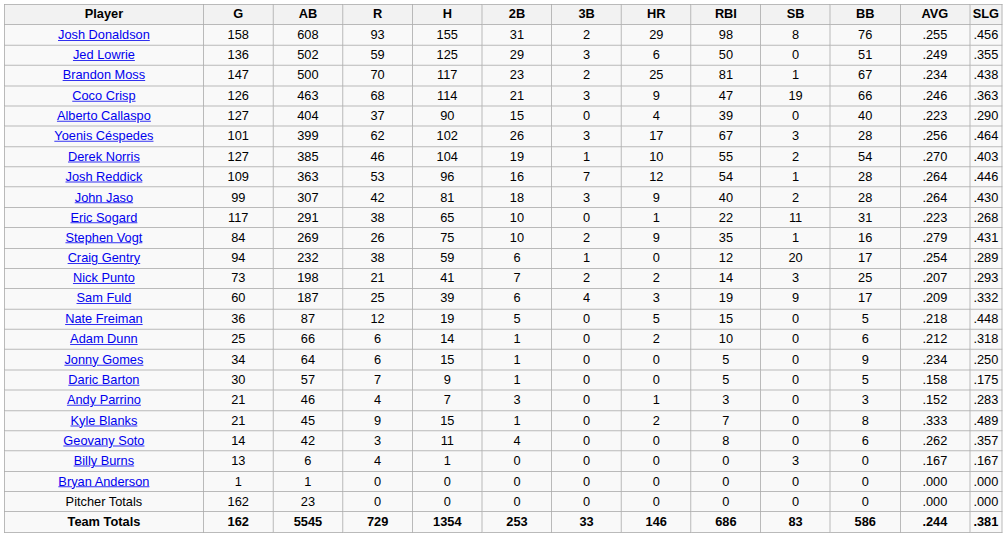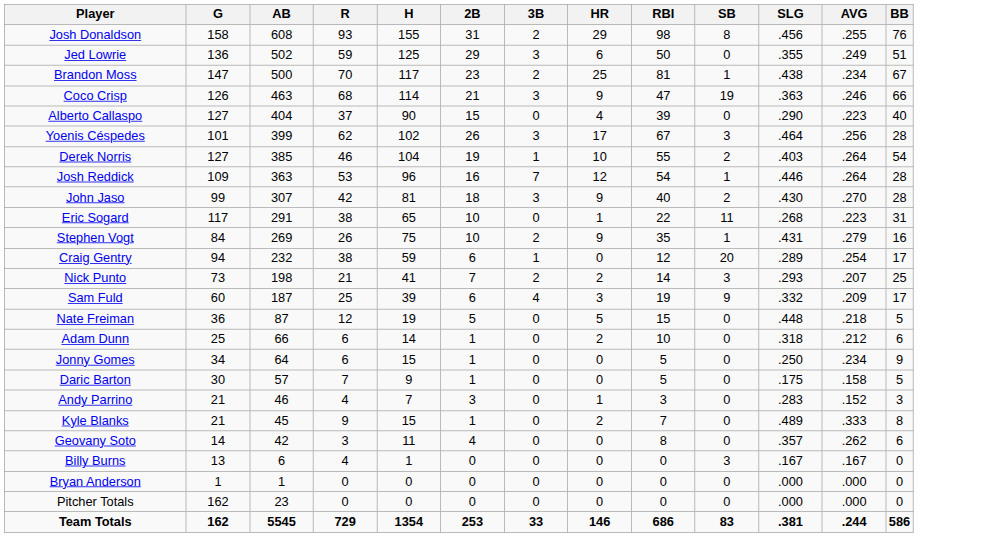columns swapped: BB <-> SLG
Derek Norris | AVG: .270 -> .264
John Jaso | AVG: .264 -> .270
